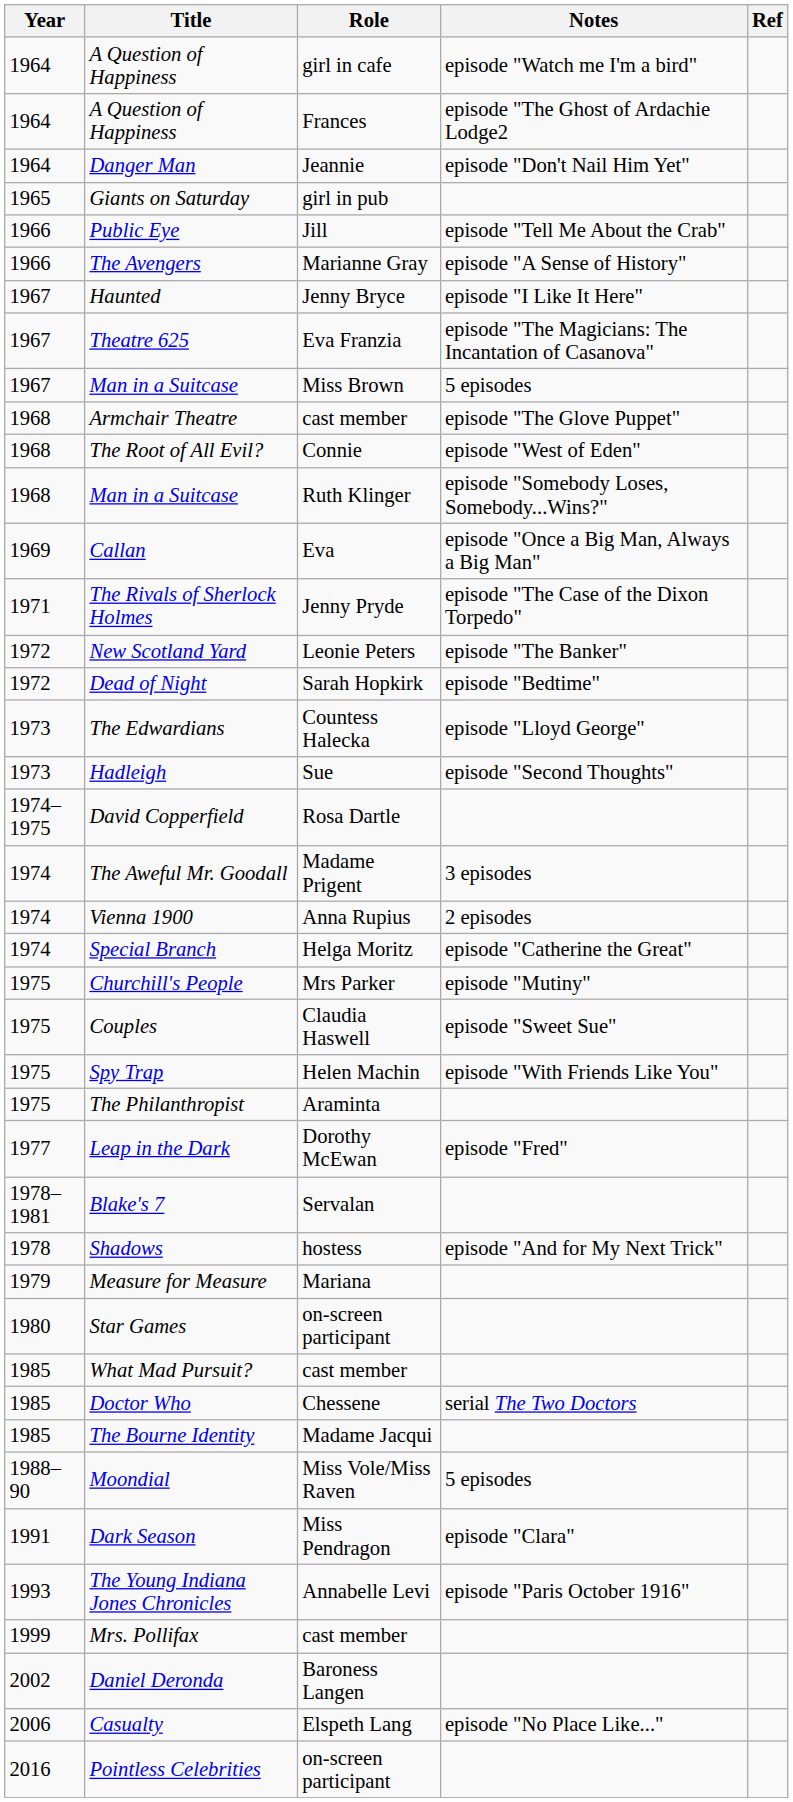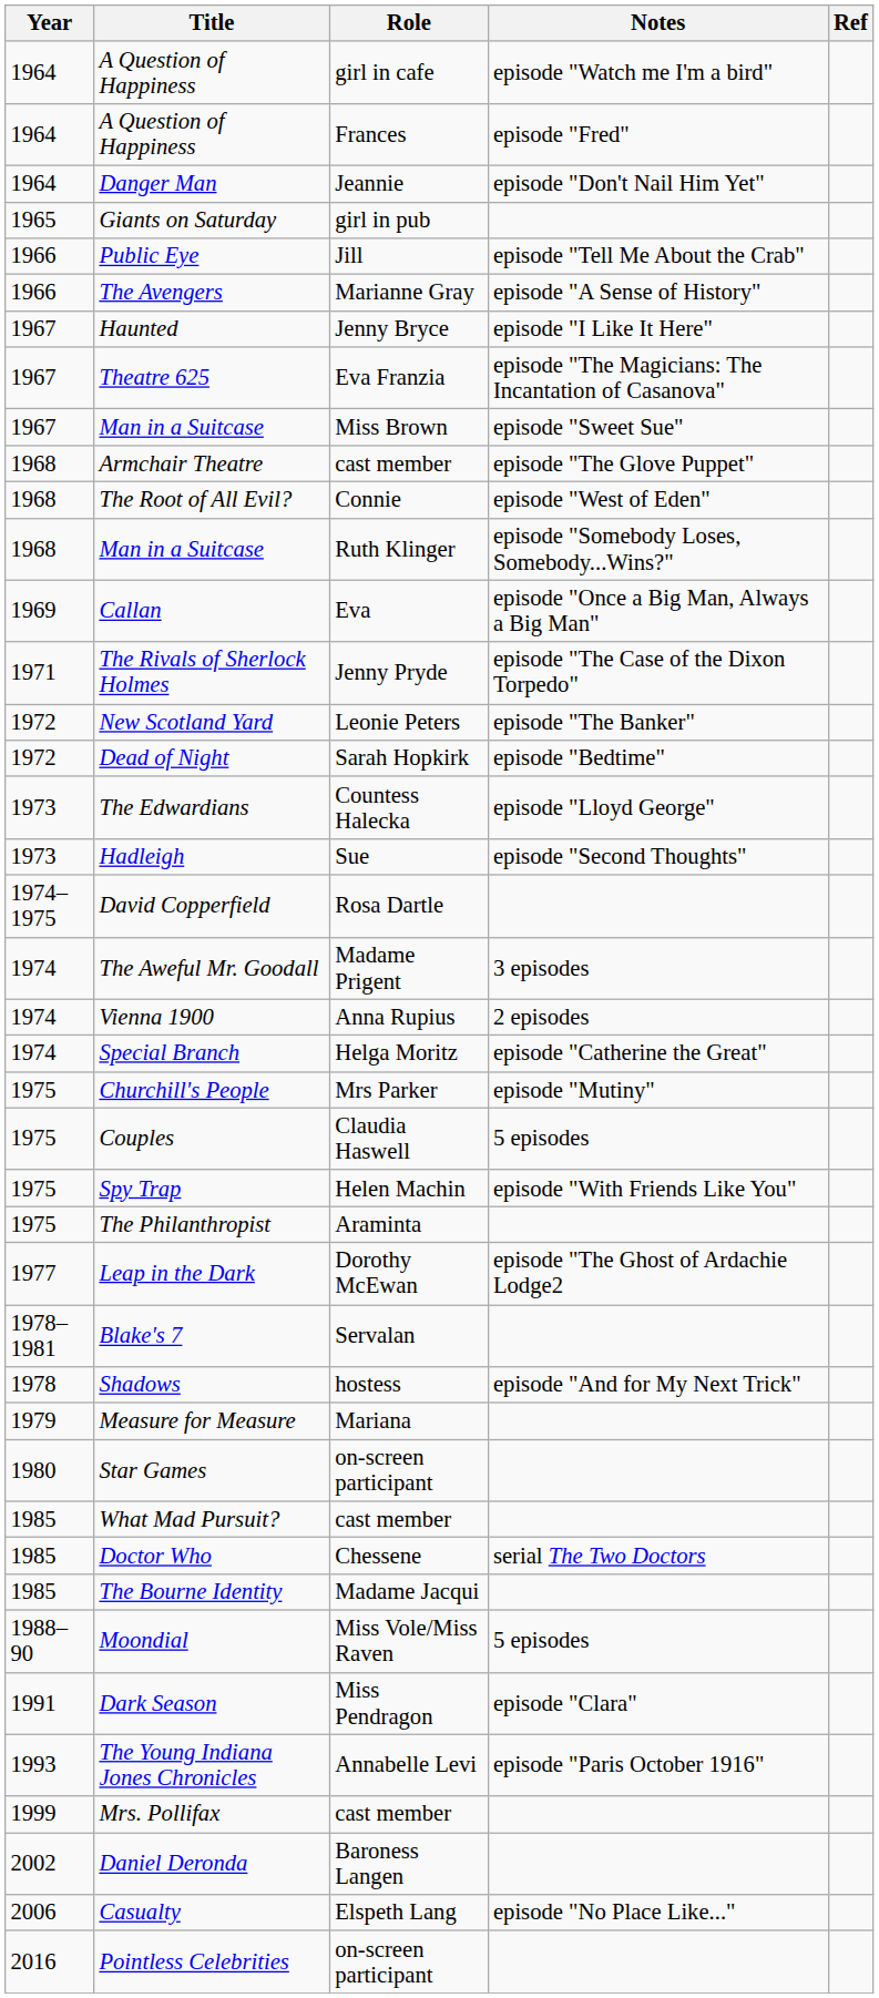A Question of Happiness / Frances | Notes: episode "The Ghost of Ardachie Lodge2 -> episode "Fred"
Man in a Suitcase / Miss Brown | Notes: 5 episodes -> episode "Sweet Sue"
Couples | Notes: episode "Sweet Sue" -> 5 episodes
Leap in the Dark | Notes: episode "Fred" -> episode "The Ghost of Ardachie Lodge2
